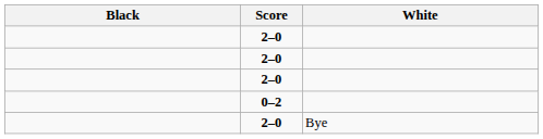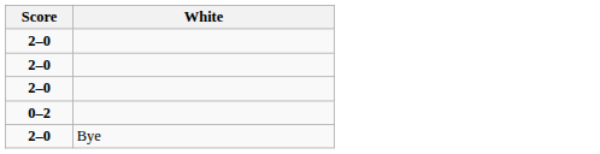- column: Black
